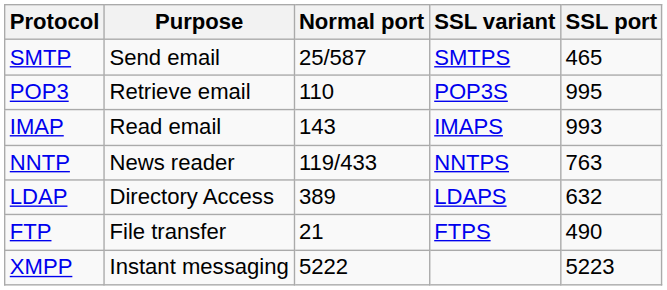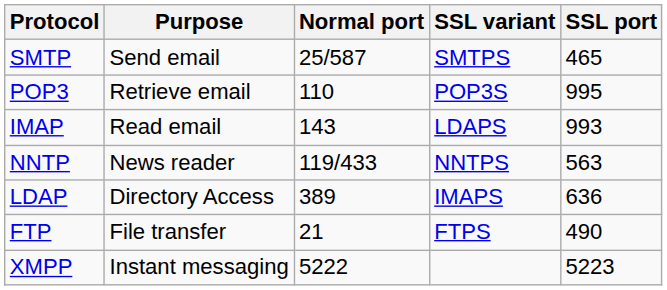IMAP | SSL variant: IMAPS -> LDAPS
NNTP | SSL port: 763 -> 563
LDAP | SSL variant: LDAPS -> IMAPS
LDAP | SSL port: 632 -> 636
